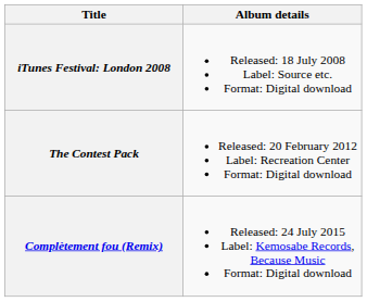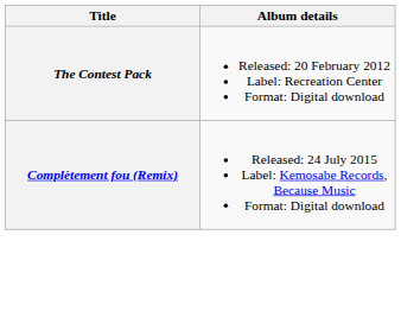- row: iTunes Festival: London 2008 | Released: 18 July 2008 Label: Source etc. Format: Digital download
